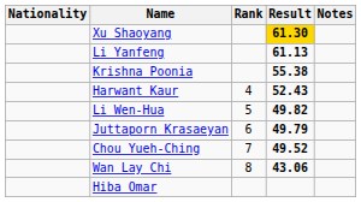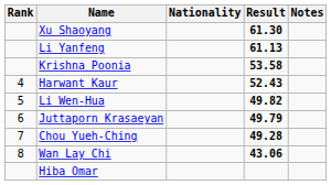columns swapped: Rank <-> Nationality
Xu Shaoyang | Result: gold background -> no background
Krishna Poonia | Result: 55.38 -> 53.58
Chou Yueh-Ching | Result: 49.52 -> 49.28
